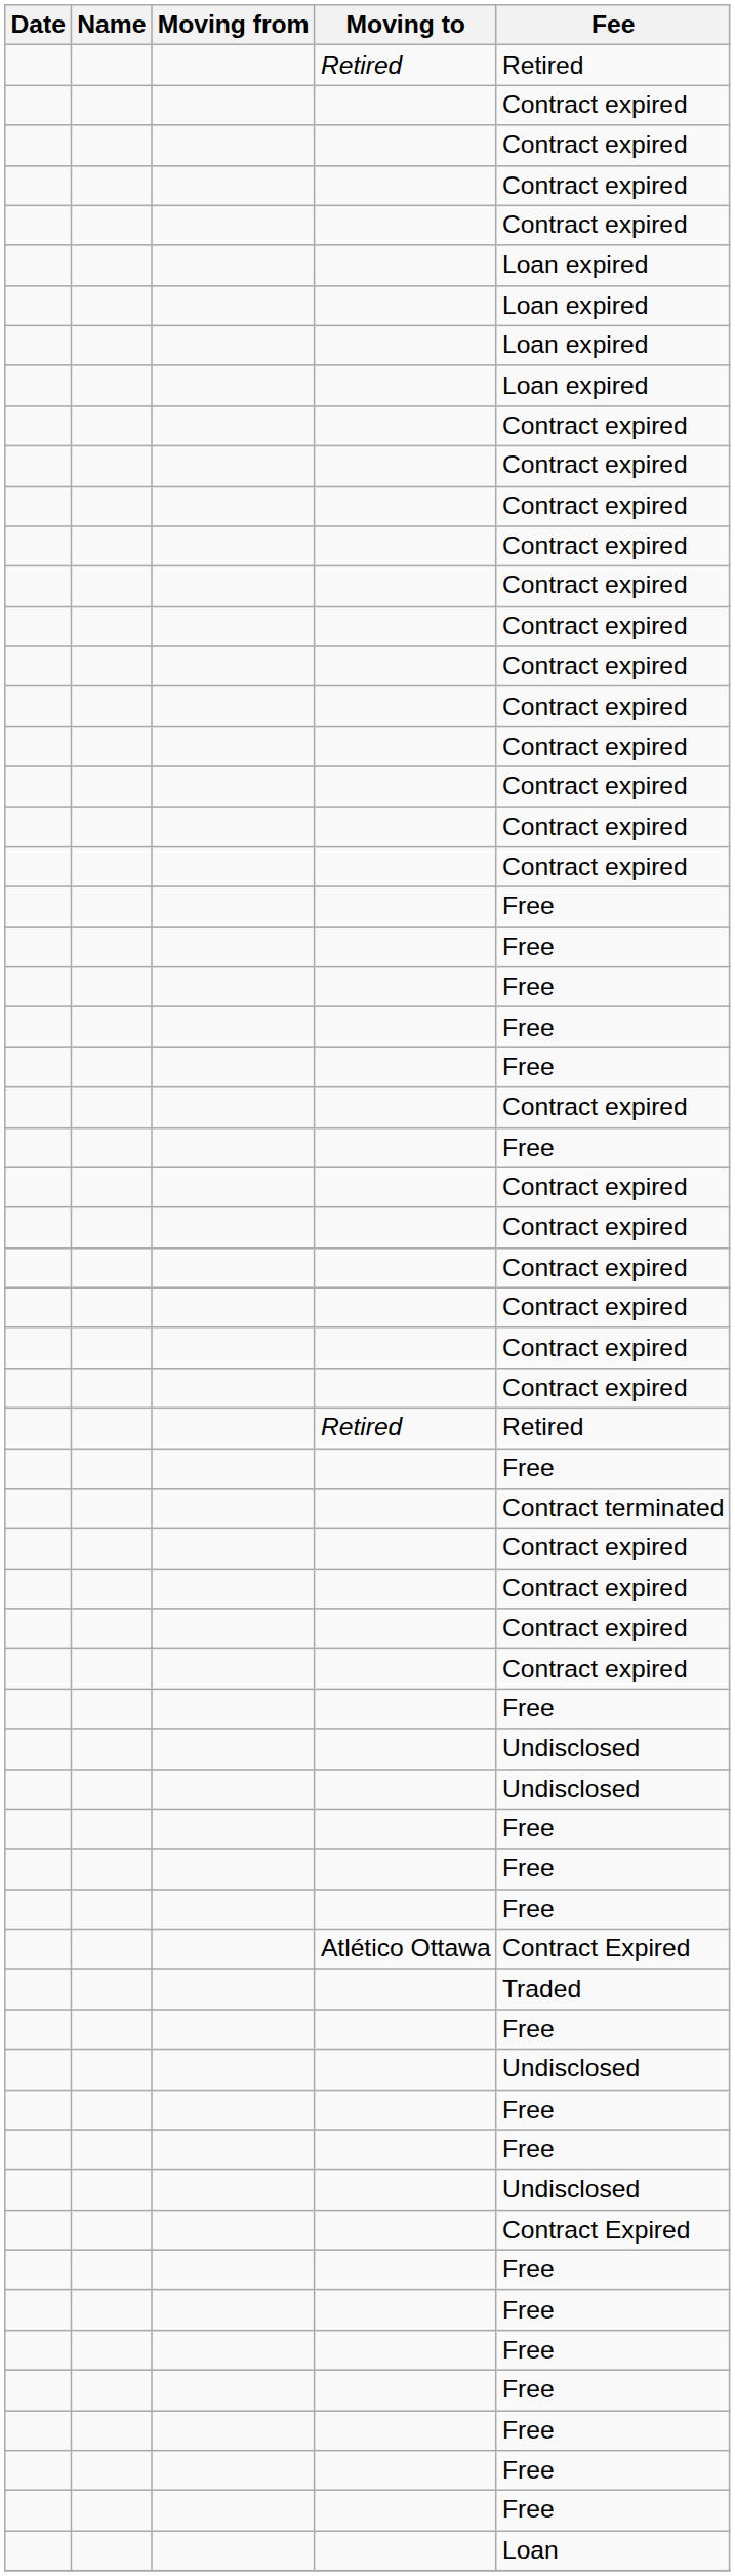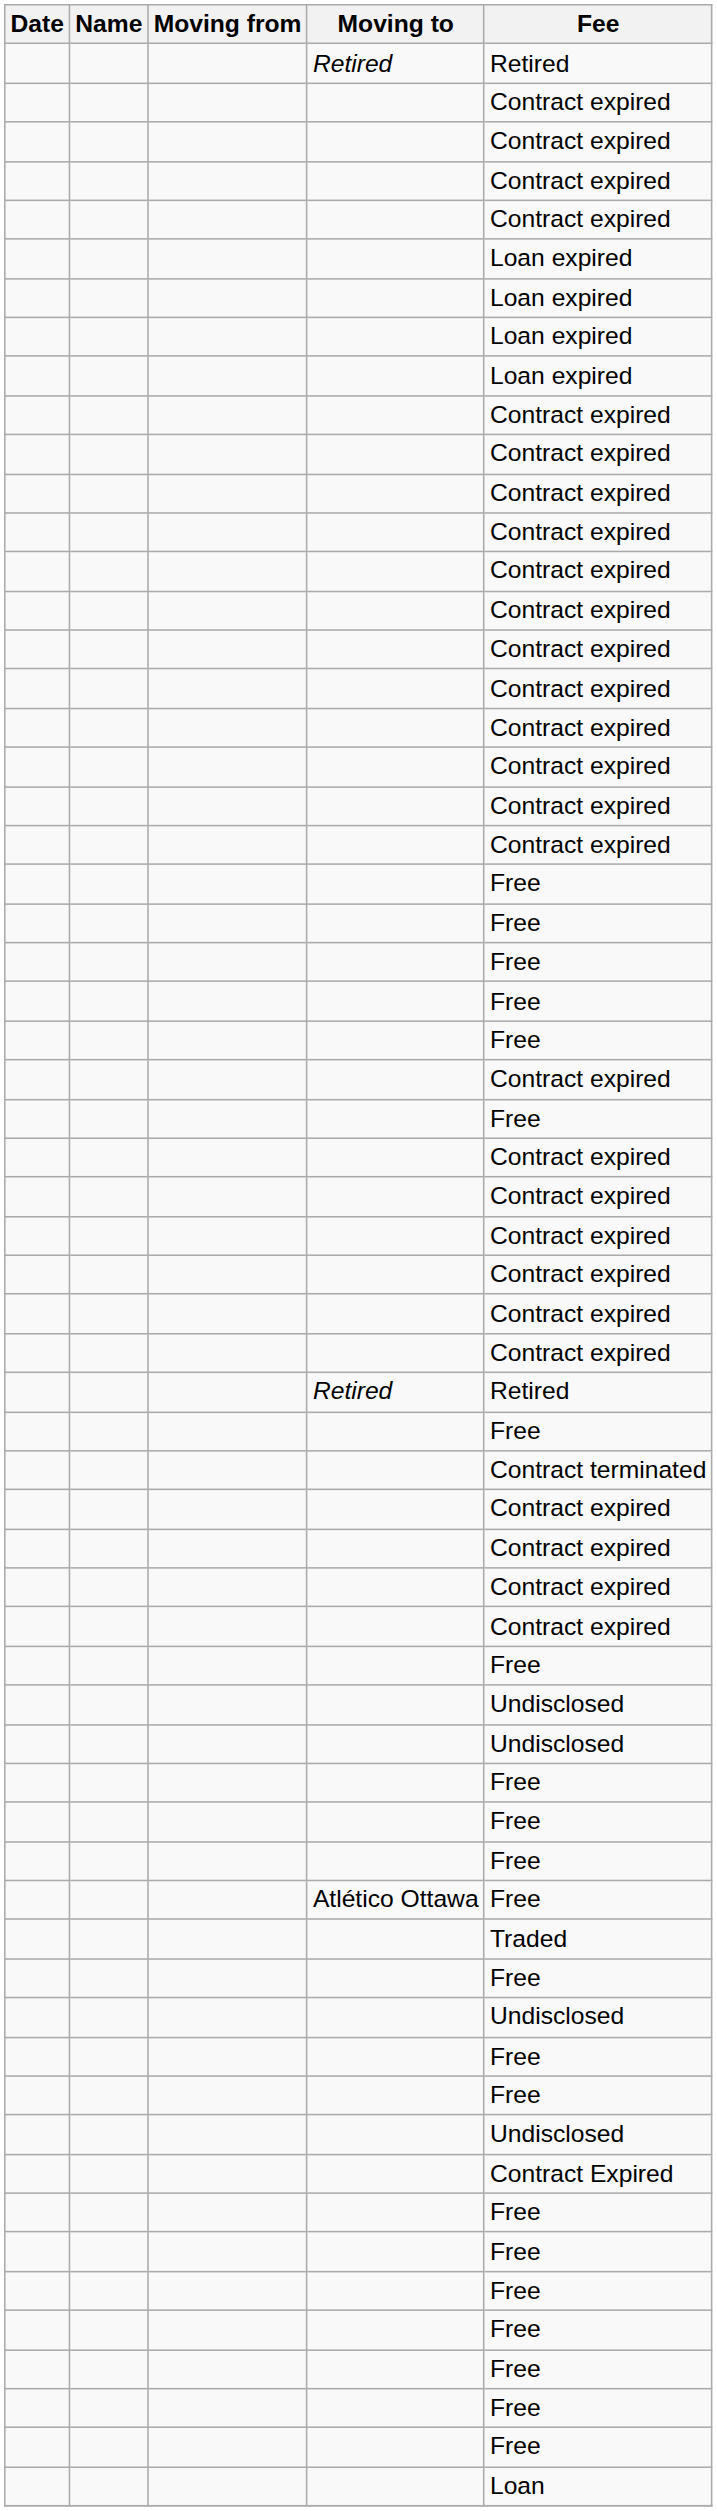Atlético Ottawa | Fee: Contract Expired -> Free
